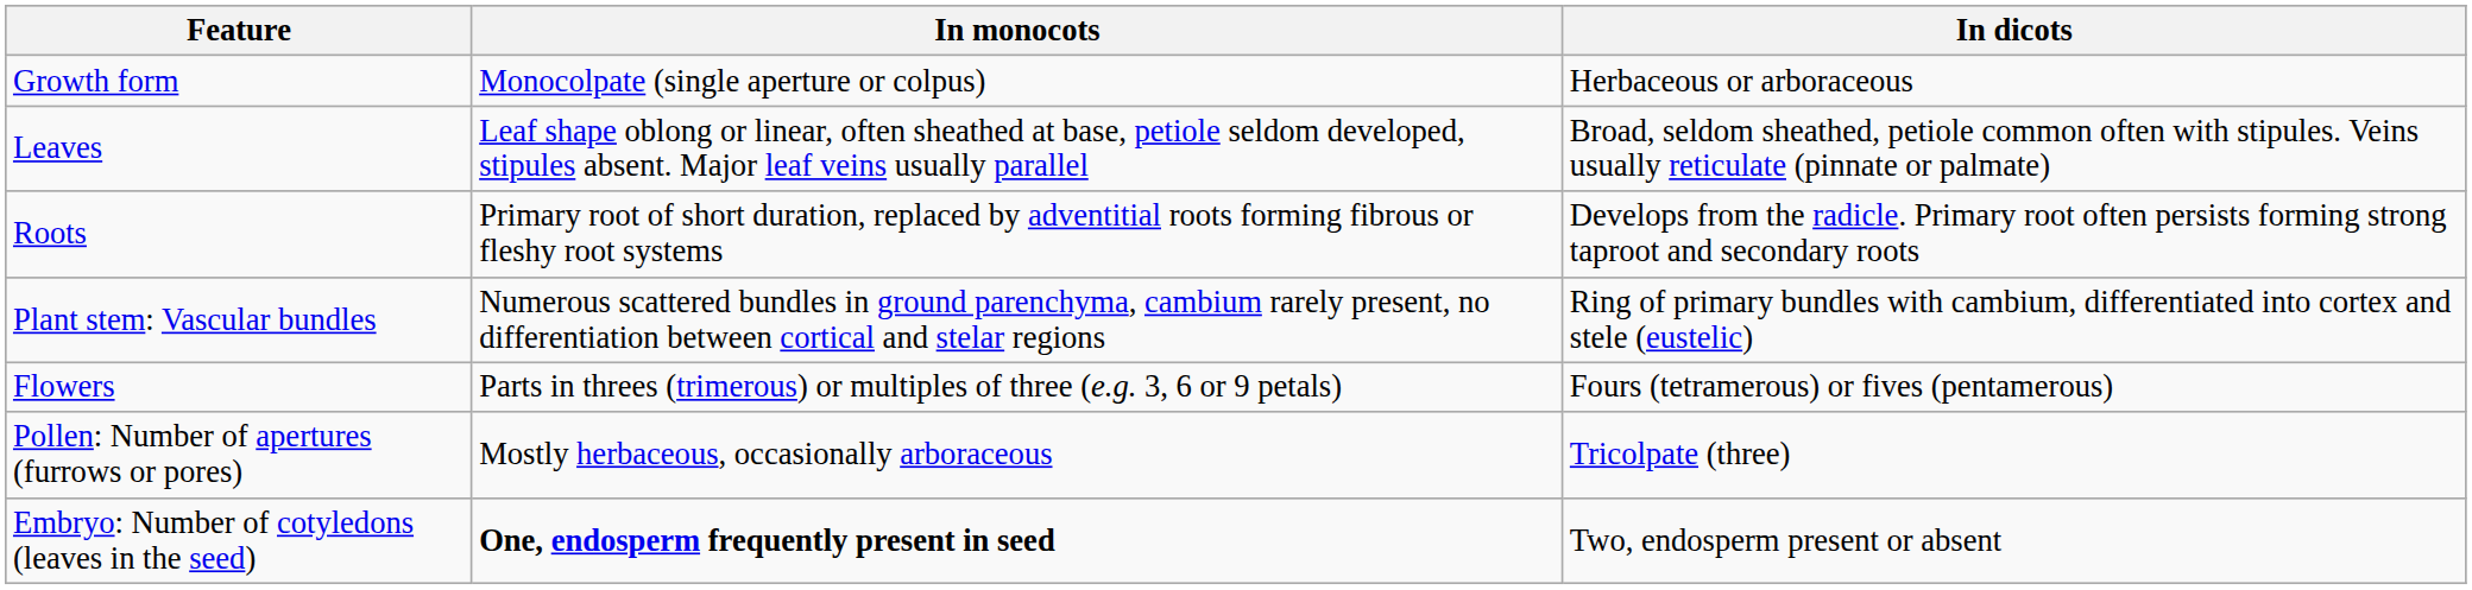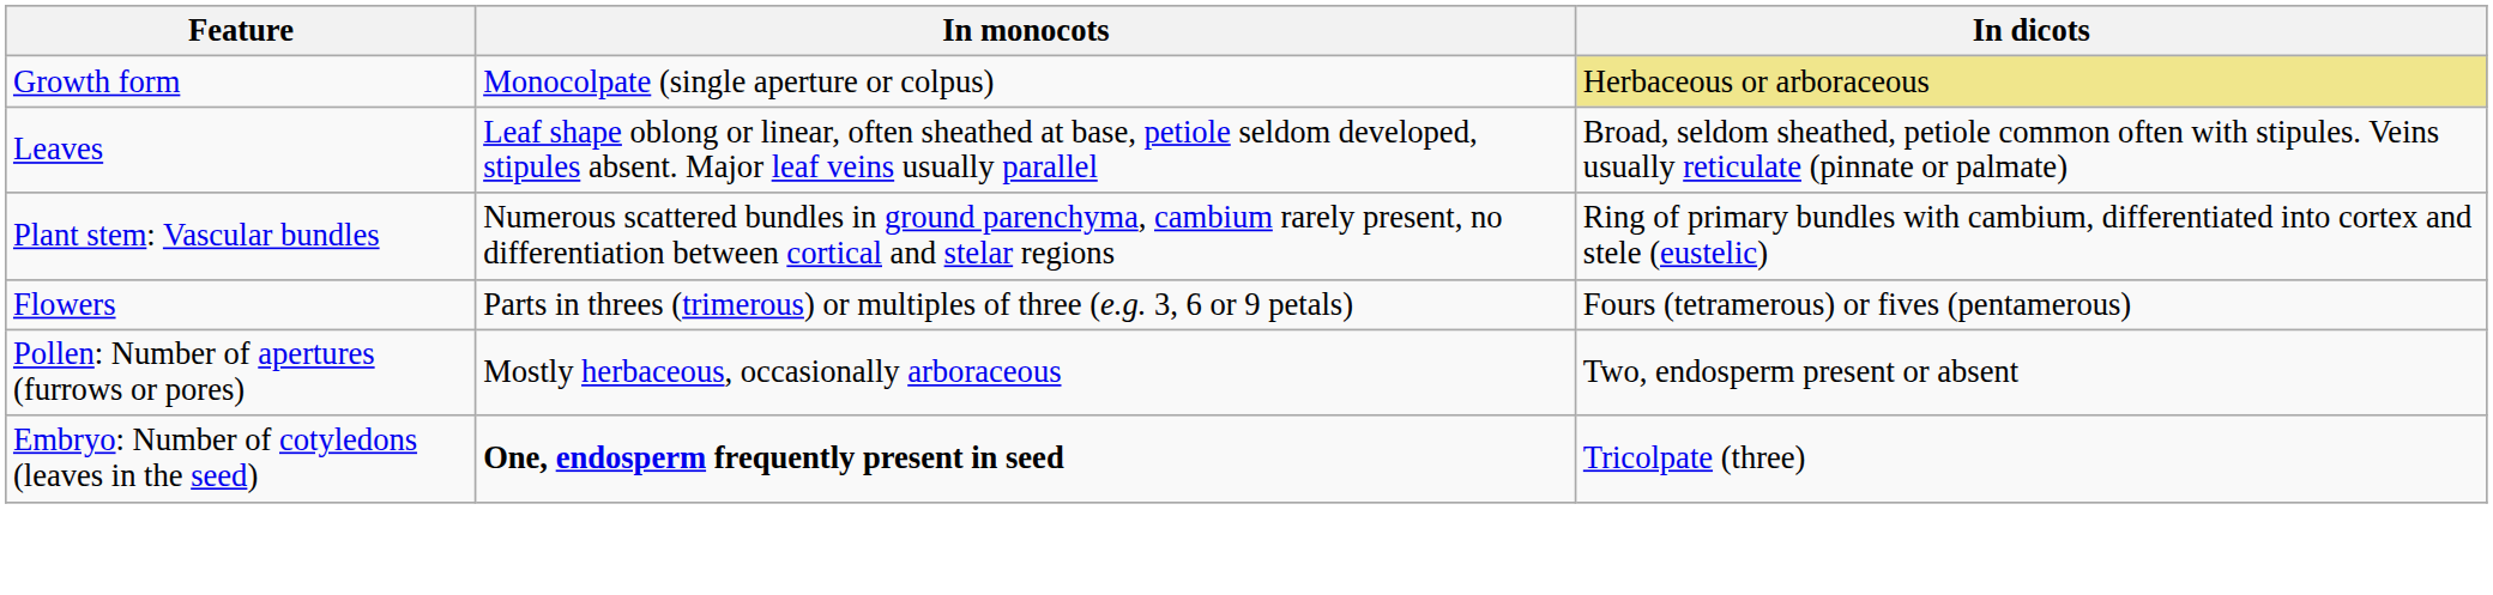Growth form | In dicots: no background -> khaki background
- row: Roots | Primary root of short duration, replaced by adventitial roots forming fibrous or fleshy root systems | Develops from the radicle. Primary root often persists forming strong taproot and secondary roots
Pollen: Number of apertures (furrows or pores) | In dicots: Tricolpate (three) -> Two, endosperm present or absent
Embryo: Number of cotyledons (leaves in the seed) | In dicots: Two, endosperm present or absent -> Tricolpate (three)
